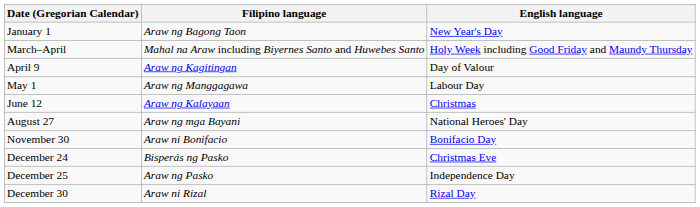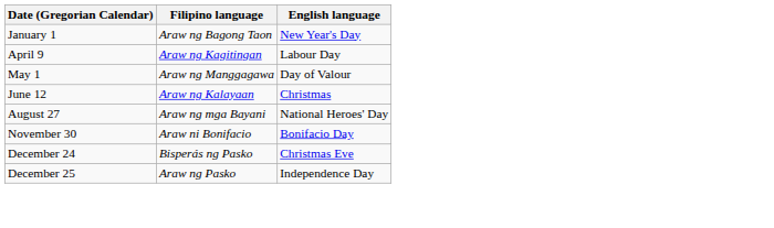- row: March–April | Mahal na Araw including Biyernes Santo and Huwebes Santo | Holy Week including Good Friday and Maundy Thursday
April 9 | English language: Day of Valour -> Labour Day
May 1 | English language: Labour Day -> Day of Valour
- row: December 30 | Araw ni Rizal | Rizal Day
